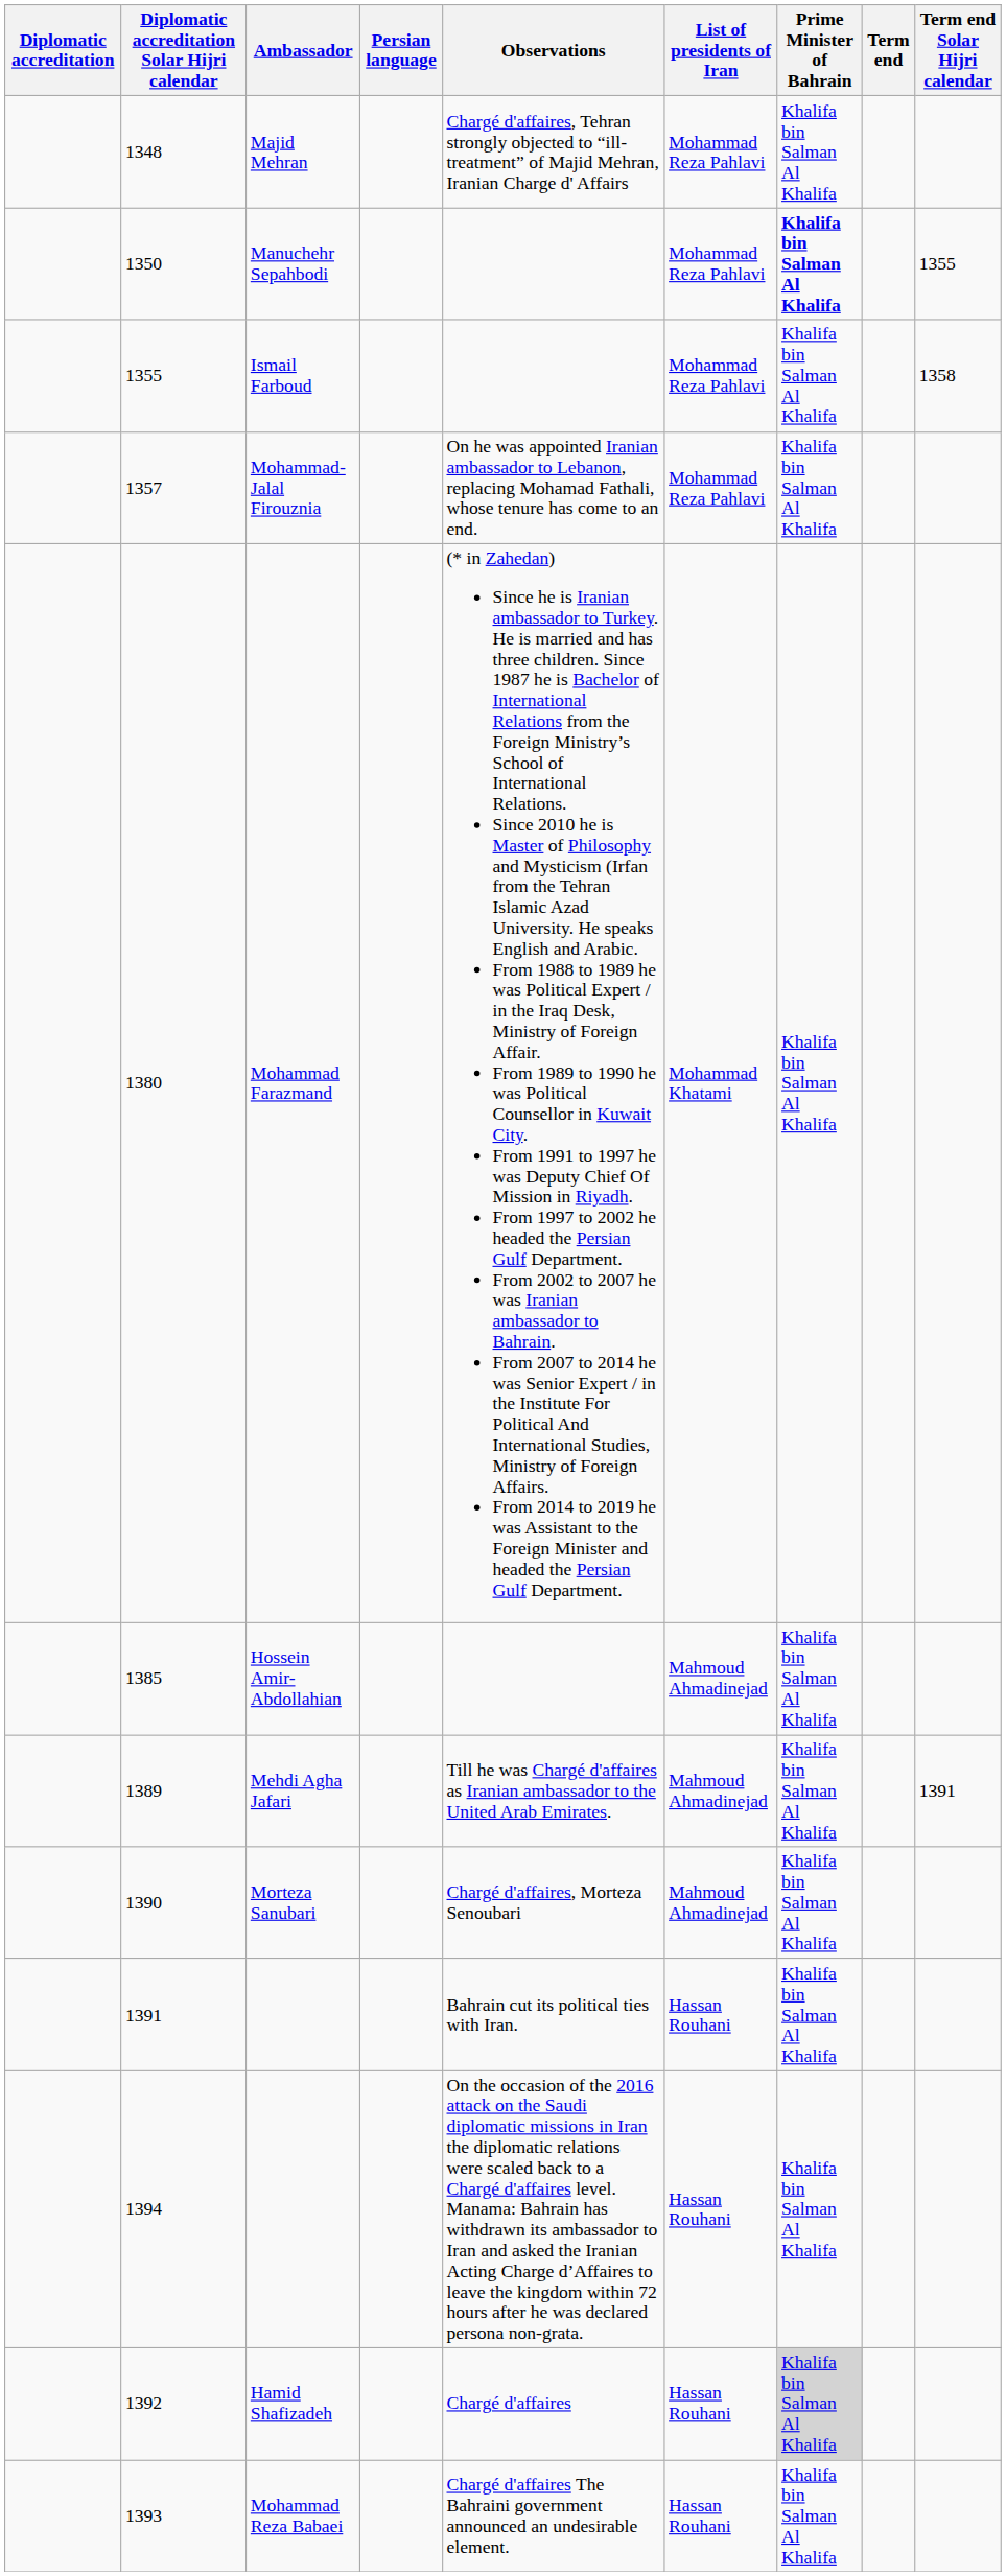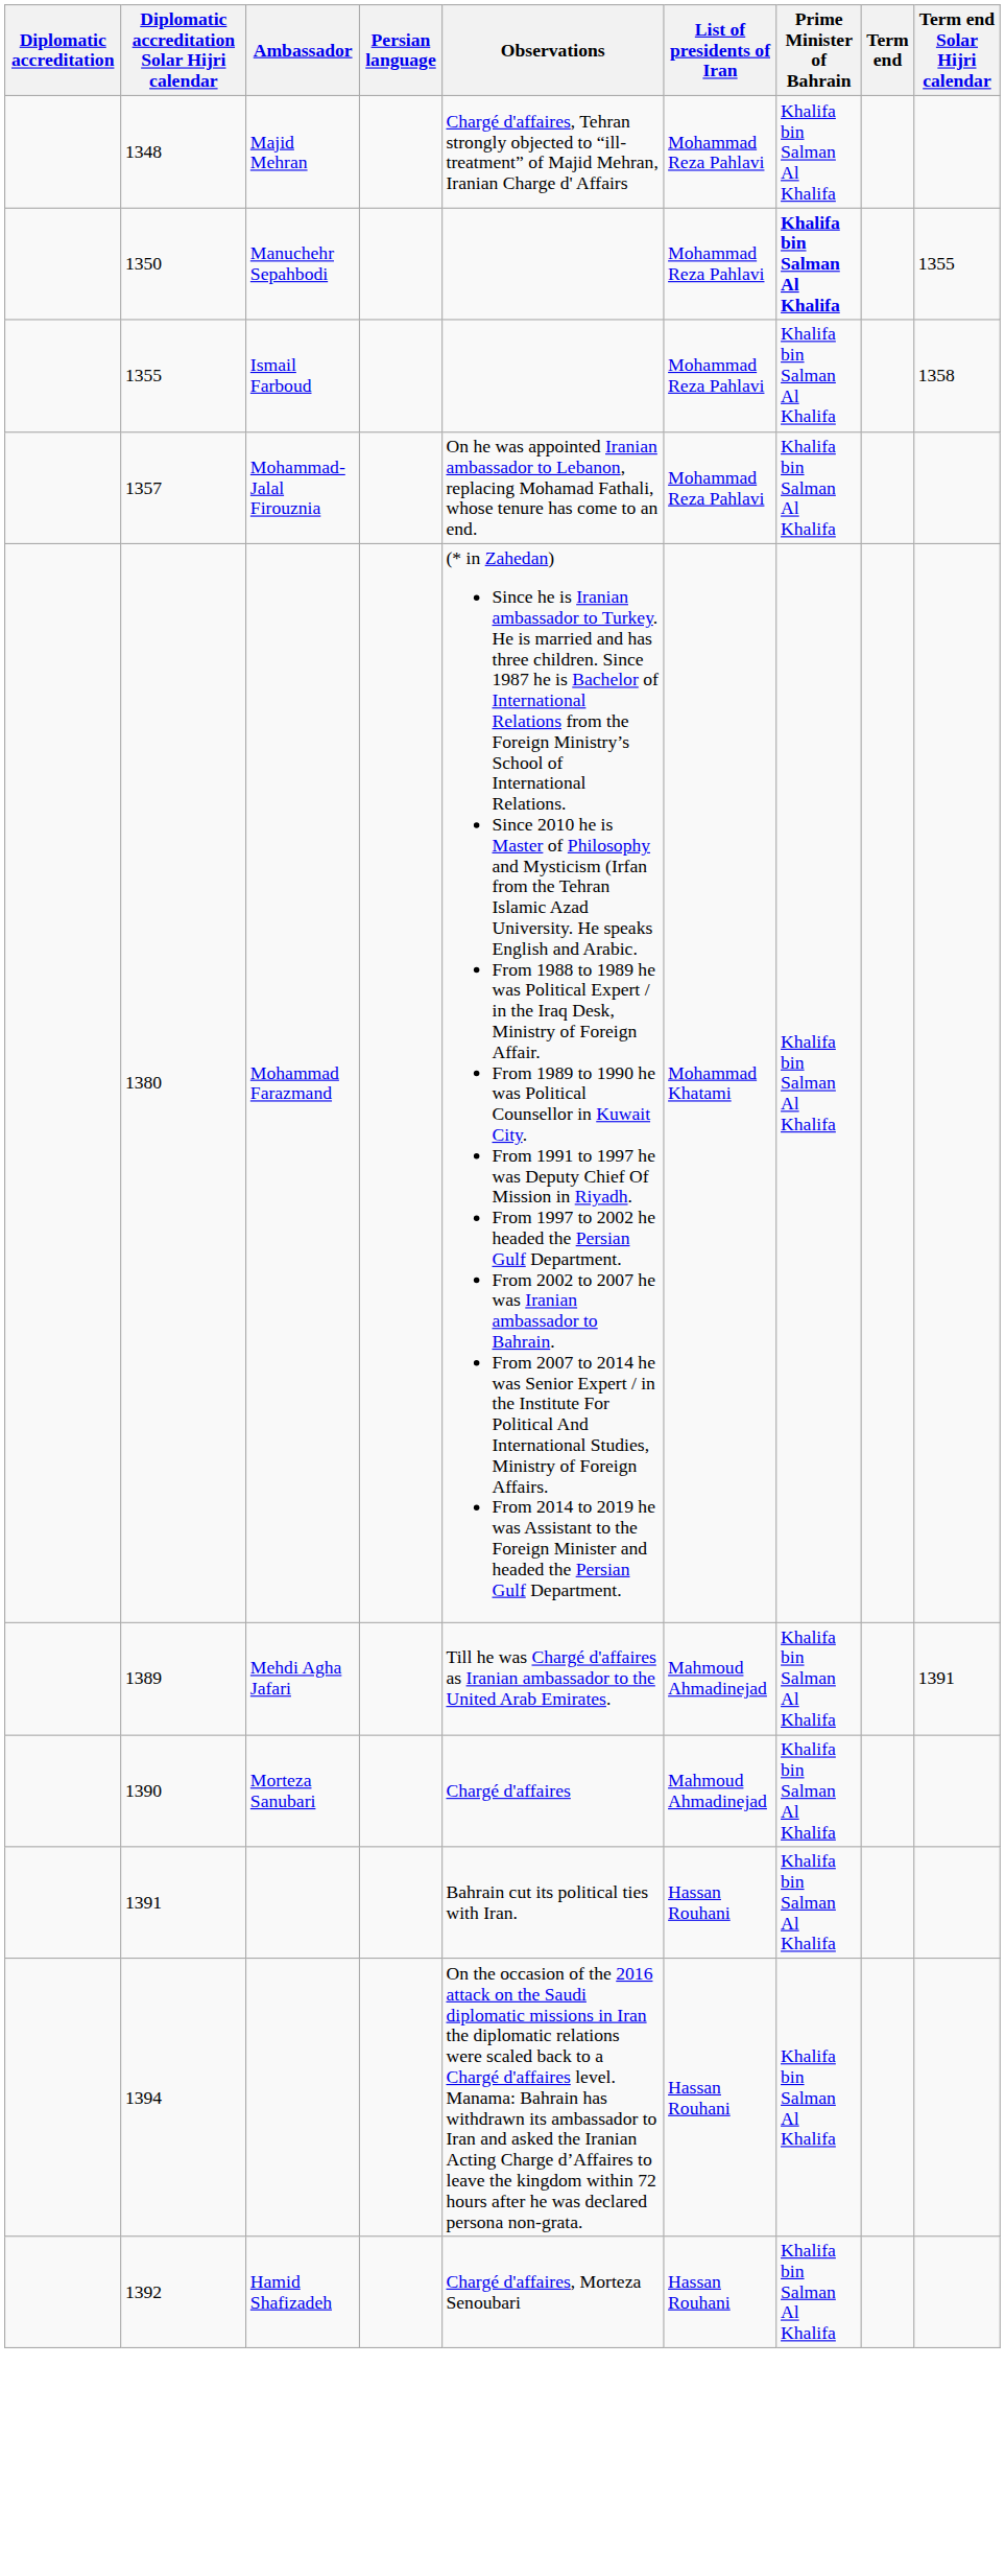- row: 1385 | Hossein Amir-Abdollahian | Mahmoud Ahmadinejad | Khalifa bin Salman Al Khalifa
Morteza Sanubari | Observations: Chargé d'affaires, Morteza Senoubari -> Chargé d'affaires
Hamid Shafizadeh | Observations: Chargé d'affaires -> Chargé d'affaires, Morteza Senoubari
Hamid Shafizadeh | Prime Minister of Bahrain: lightgrey background -> no background
- row: 1393 | Mohammad Reza Babaei | Chargé d'affaires The Bahraini government announced an undesirable element. | Hassan Rouhani | Khalifa bin Salman Al Khalifa
